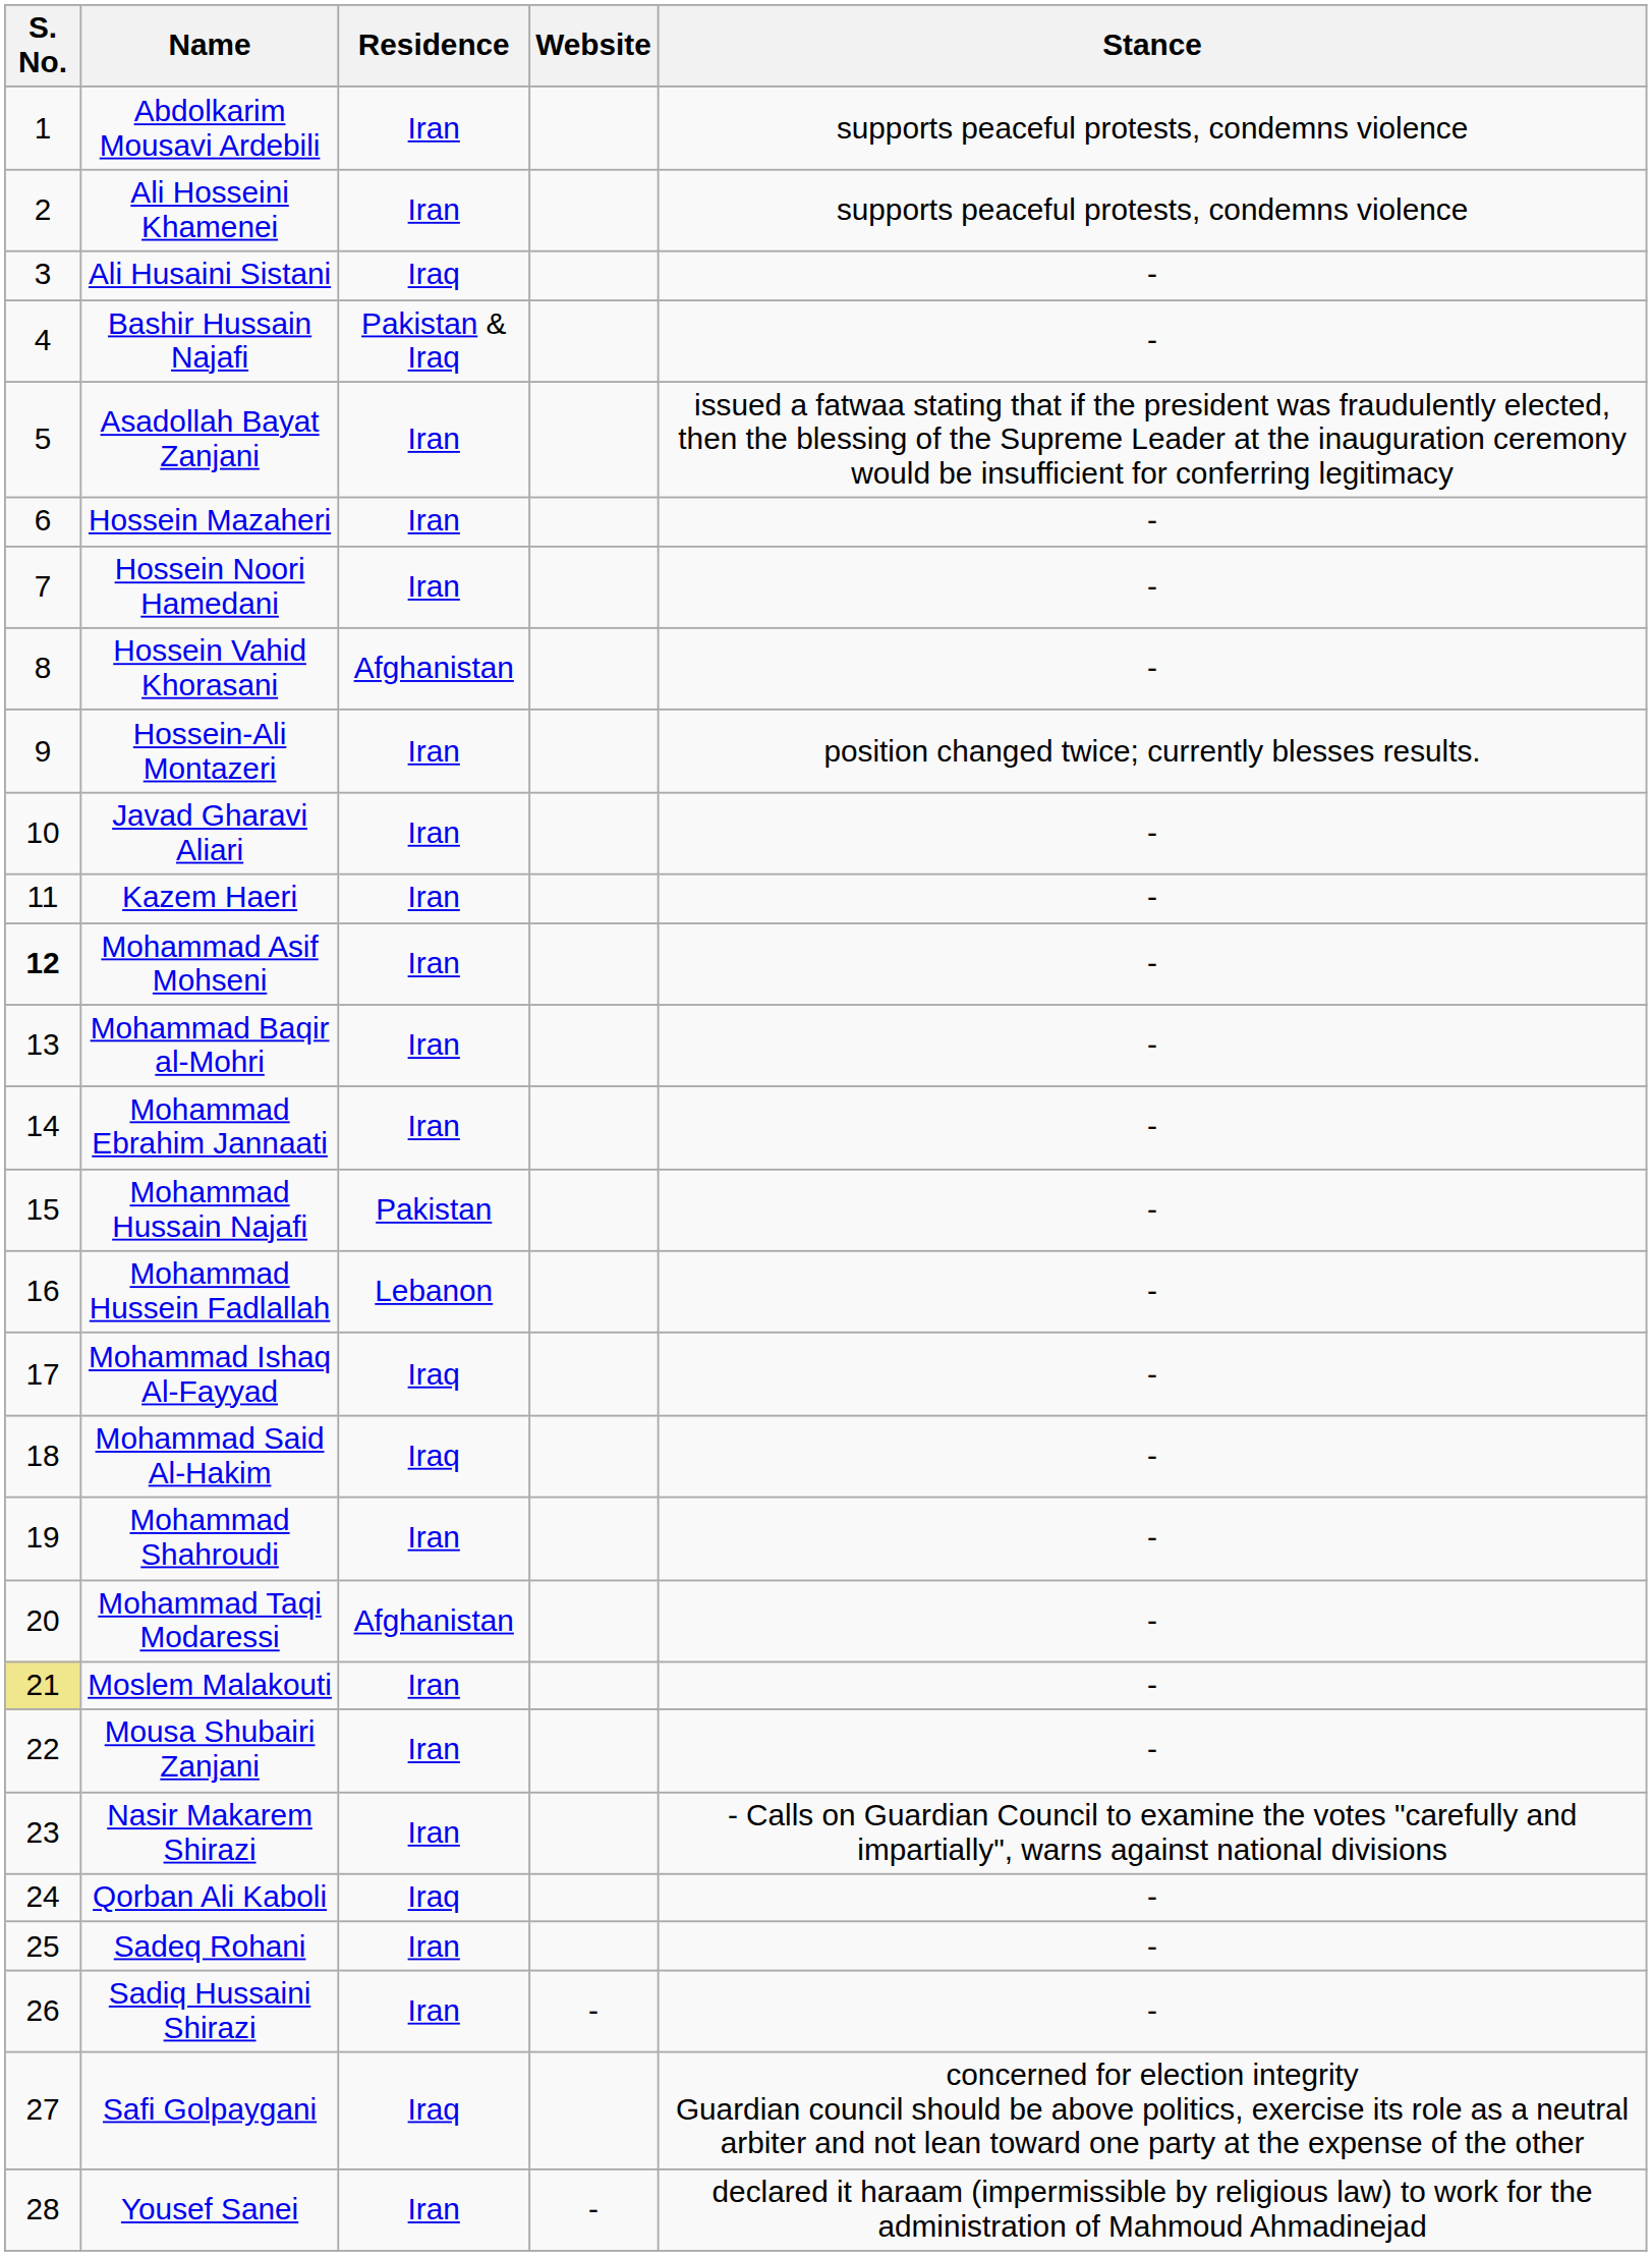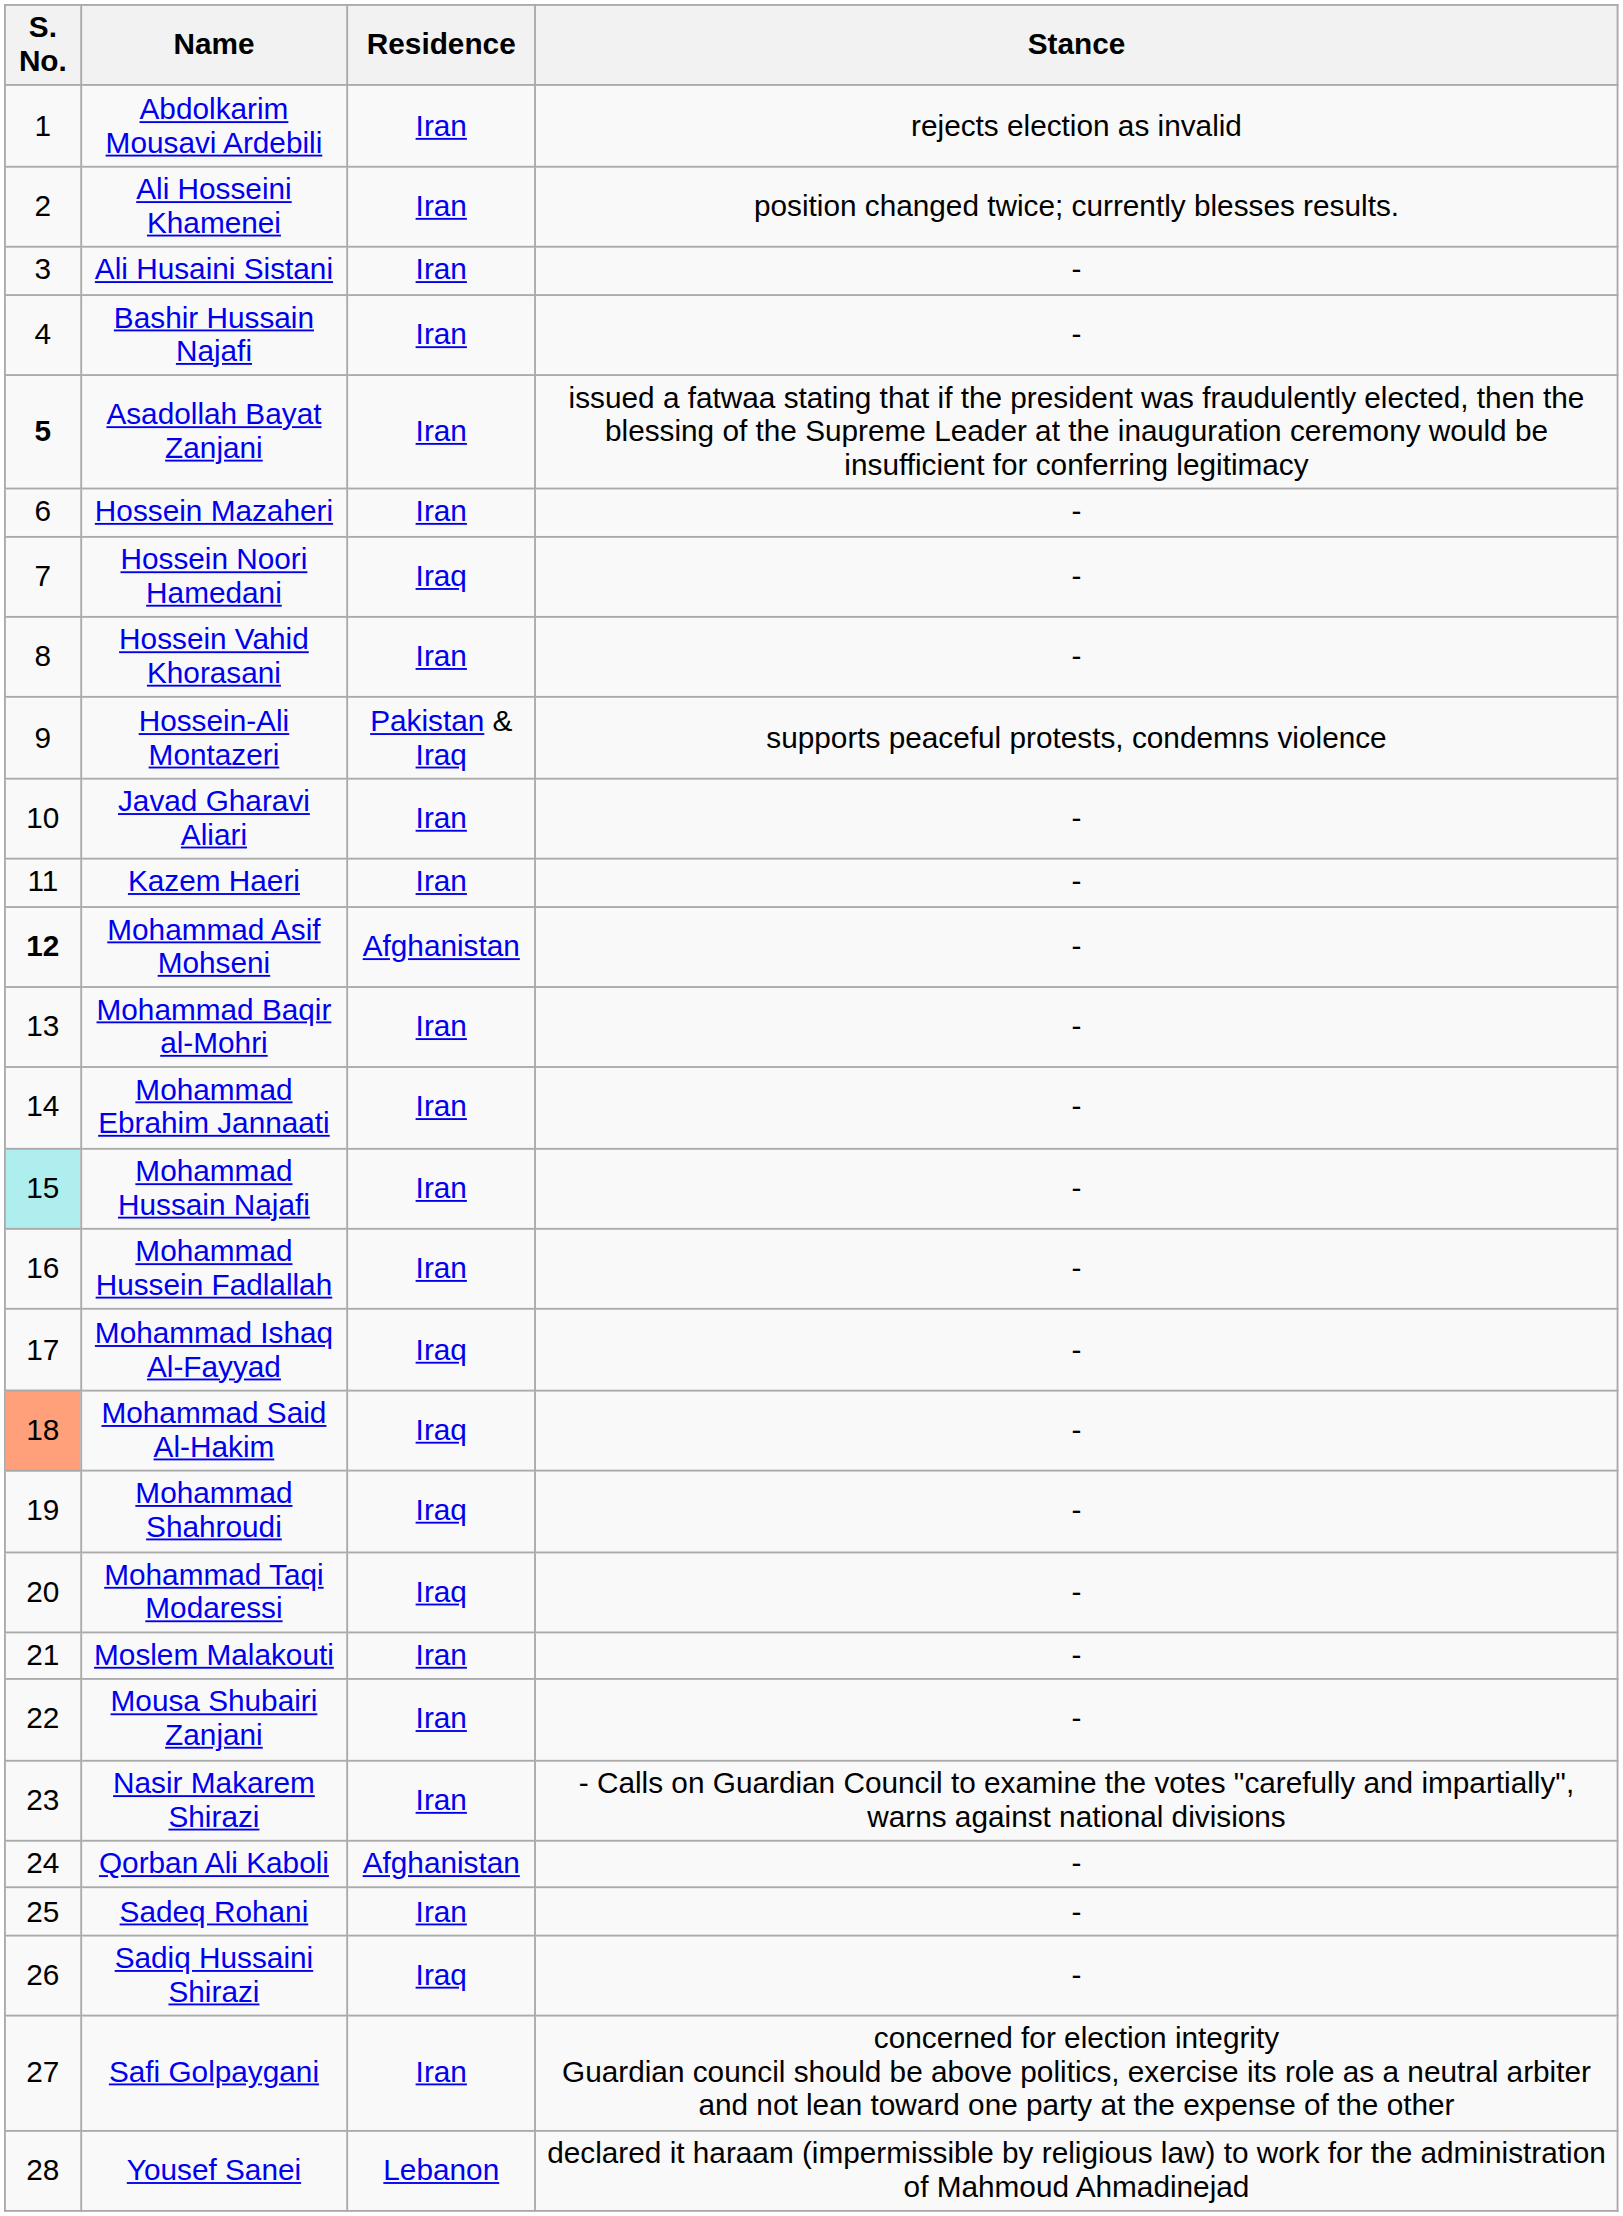- column: Website | - | -
Abdolkarim Mousavi Ardebili | Stance: supports peaceful protests, condemns violence -> rejects election as invalid
Ali Hosseini Khamenei | Stance: supports peaceful protests, condemns violence -> position changed twice; currently blesses results.
Ali Husaini Sistani | Residence: Iraq -> Iran
Bashir Hussain Najafi | Residence: Pakistan & Iraq -> Iran
Asadollah Bayat Zanjani | S. No.: normal -> bold
Hossein Noori Hamedani | Residence: Iran -> Iraq
Hossein Vahid Khorasani | Residence: Afghanistan -> Iran
Hossein-Ali Montazeri | Residence: Iran -> Pakistan & Iraq
Hossein-Ali Montazeri | Stance: position changed twice; currently blesses results. -> supports peaceful protests, condemns violence
Mohammad Asif Mohseni | Residence: Iran -> Afghanistan
Mohammad Hussain Najafi | S. No.: no background -> paleturquoise background
Mohammad Hussain Najafi | Residence: Pakistan -> Iran
Mohammad Hussein Fadlallah | Residence: Lebanon -> Iran
Mohammad Said Al-Hakim | S. No.: no background -> lightsalmon background
Mohammad Shahroudi | Residence: Iran -> Iraq
Mohammad Taqi Modaressi | Residence: Afghanistan -> Iraq
Moslem Malakouti | S. No.: khaki background -> no background
Qorban Ali Kaboli | Residence: Iraq -> Afghanistan
Sadiq Hussaini Shirazi | Residence: Iran -> Iraq
Safi Golpaygani | Residence: Iraq -> Iran
Yousef Sanei | Residence: Iran -> Lebanon
